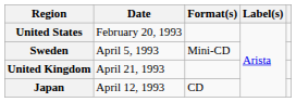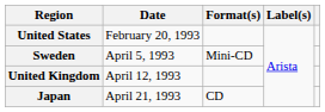United Kingdom | Date: April 21, 1993 -> April 12, 1993
Japan | Date: April 12, 1993 -> April 21, 1993
